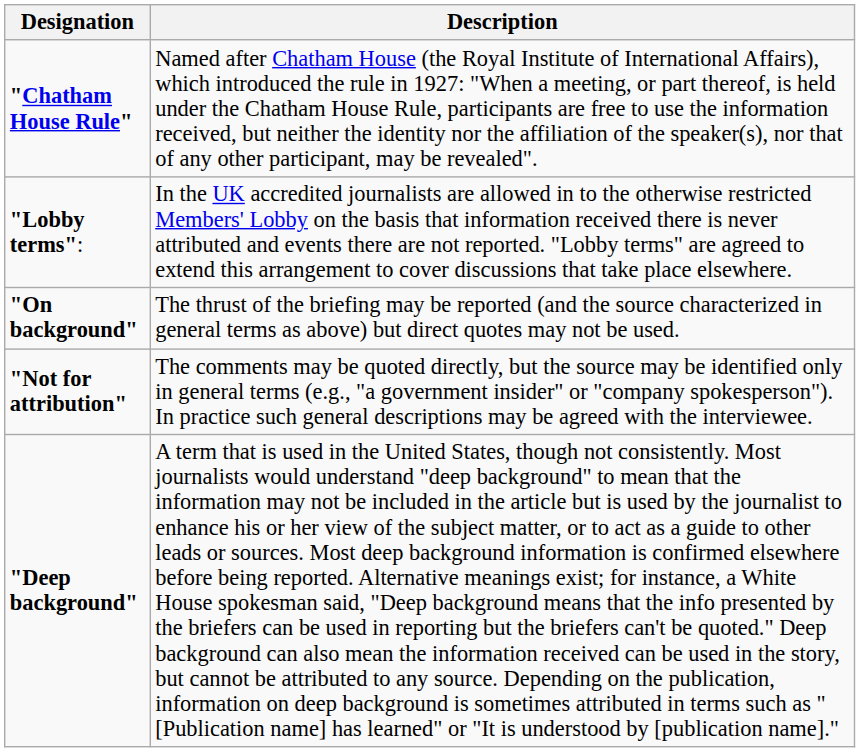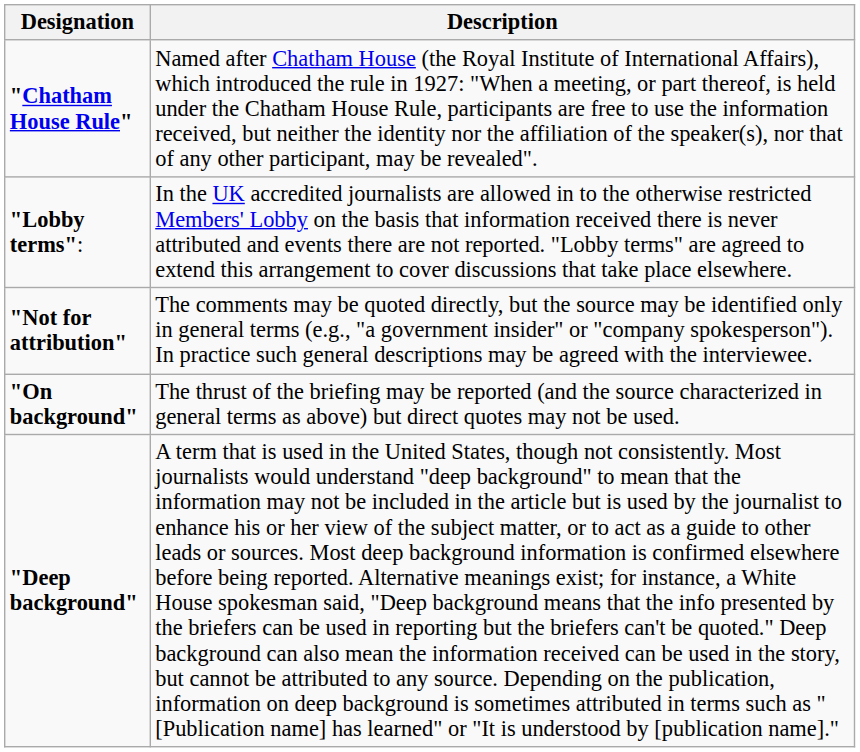rows swapped: "Not for attribution" <-> "On background"
